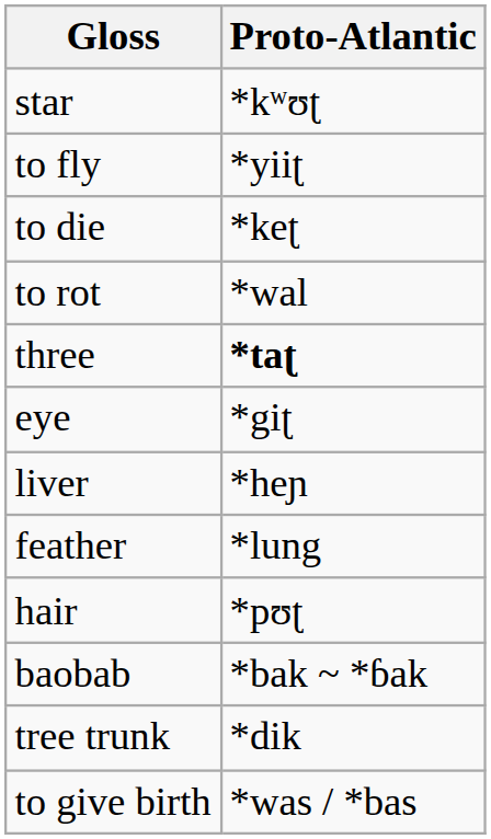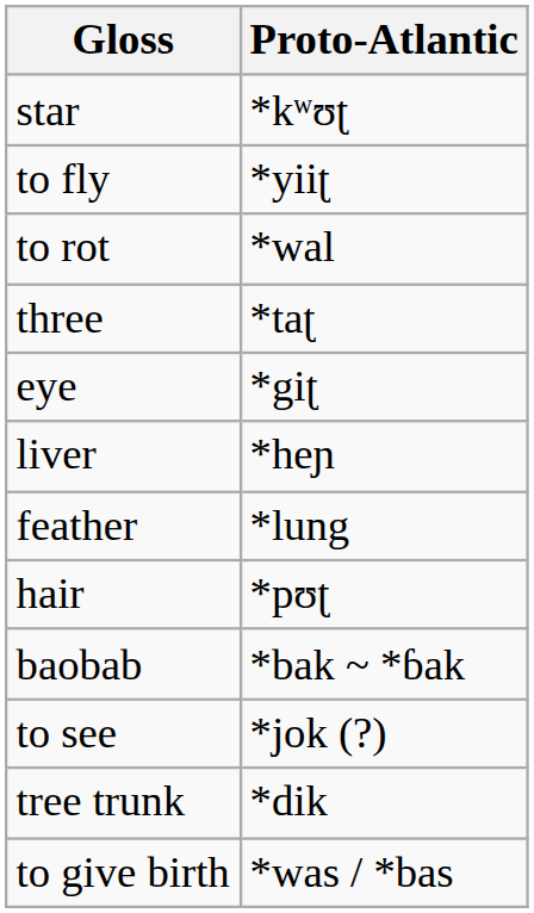- row: to die | *keʈ
three | Proto-Atlantic: bold -> normal
+ row: to see | *jok (?)
